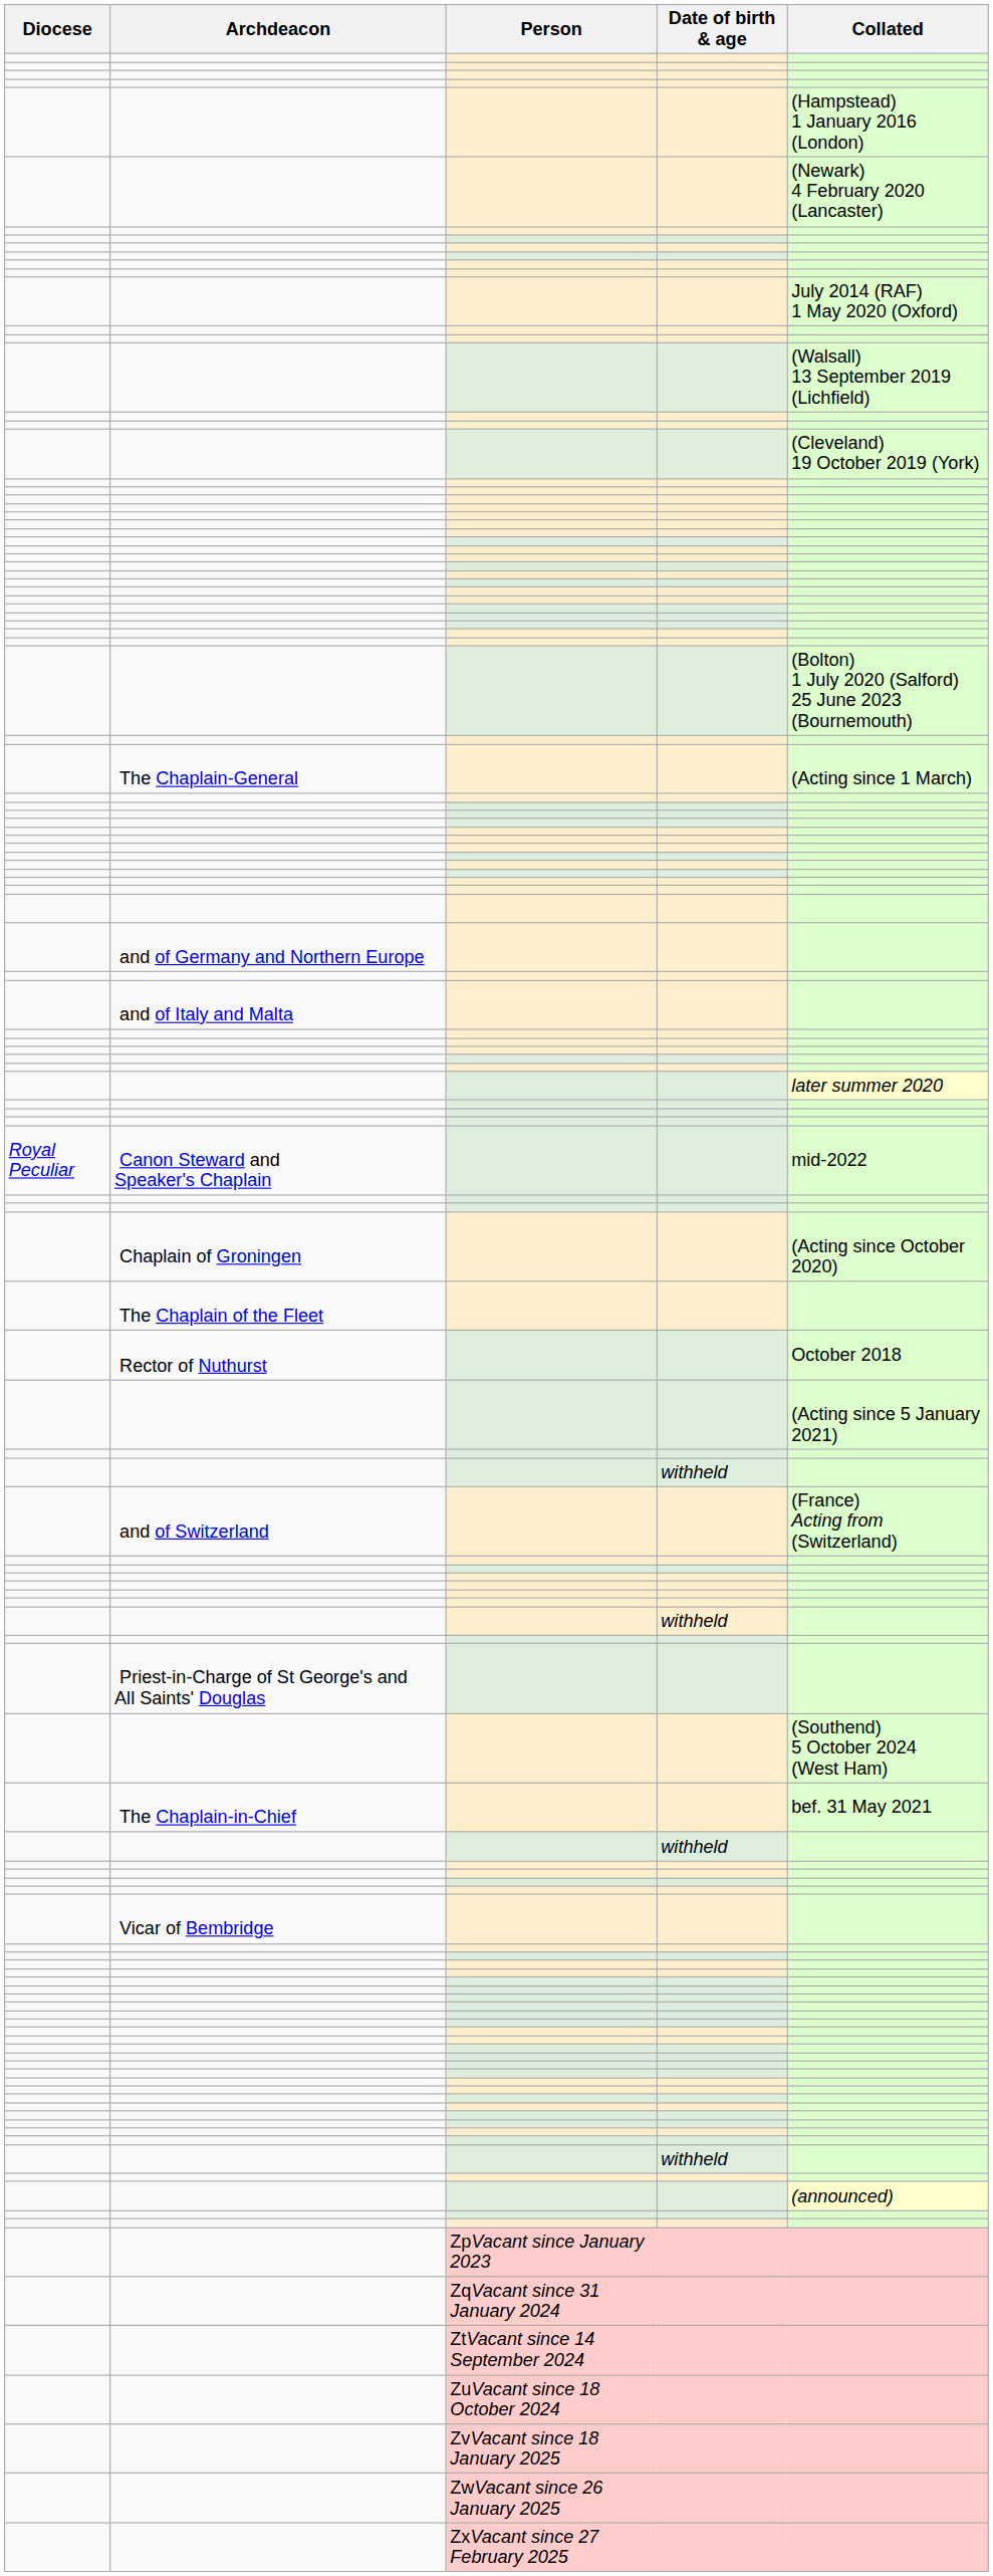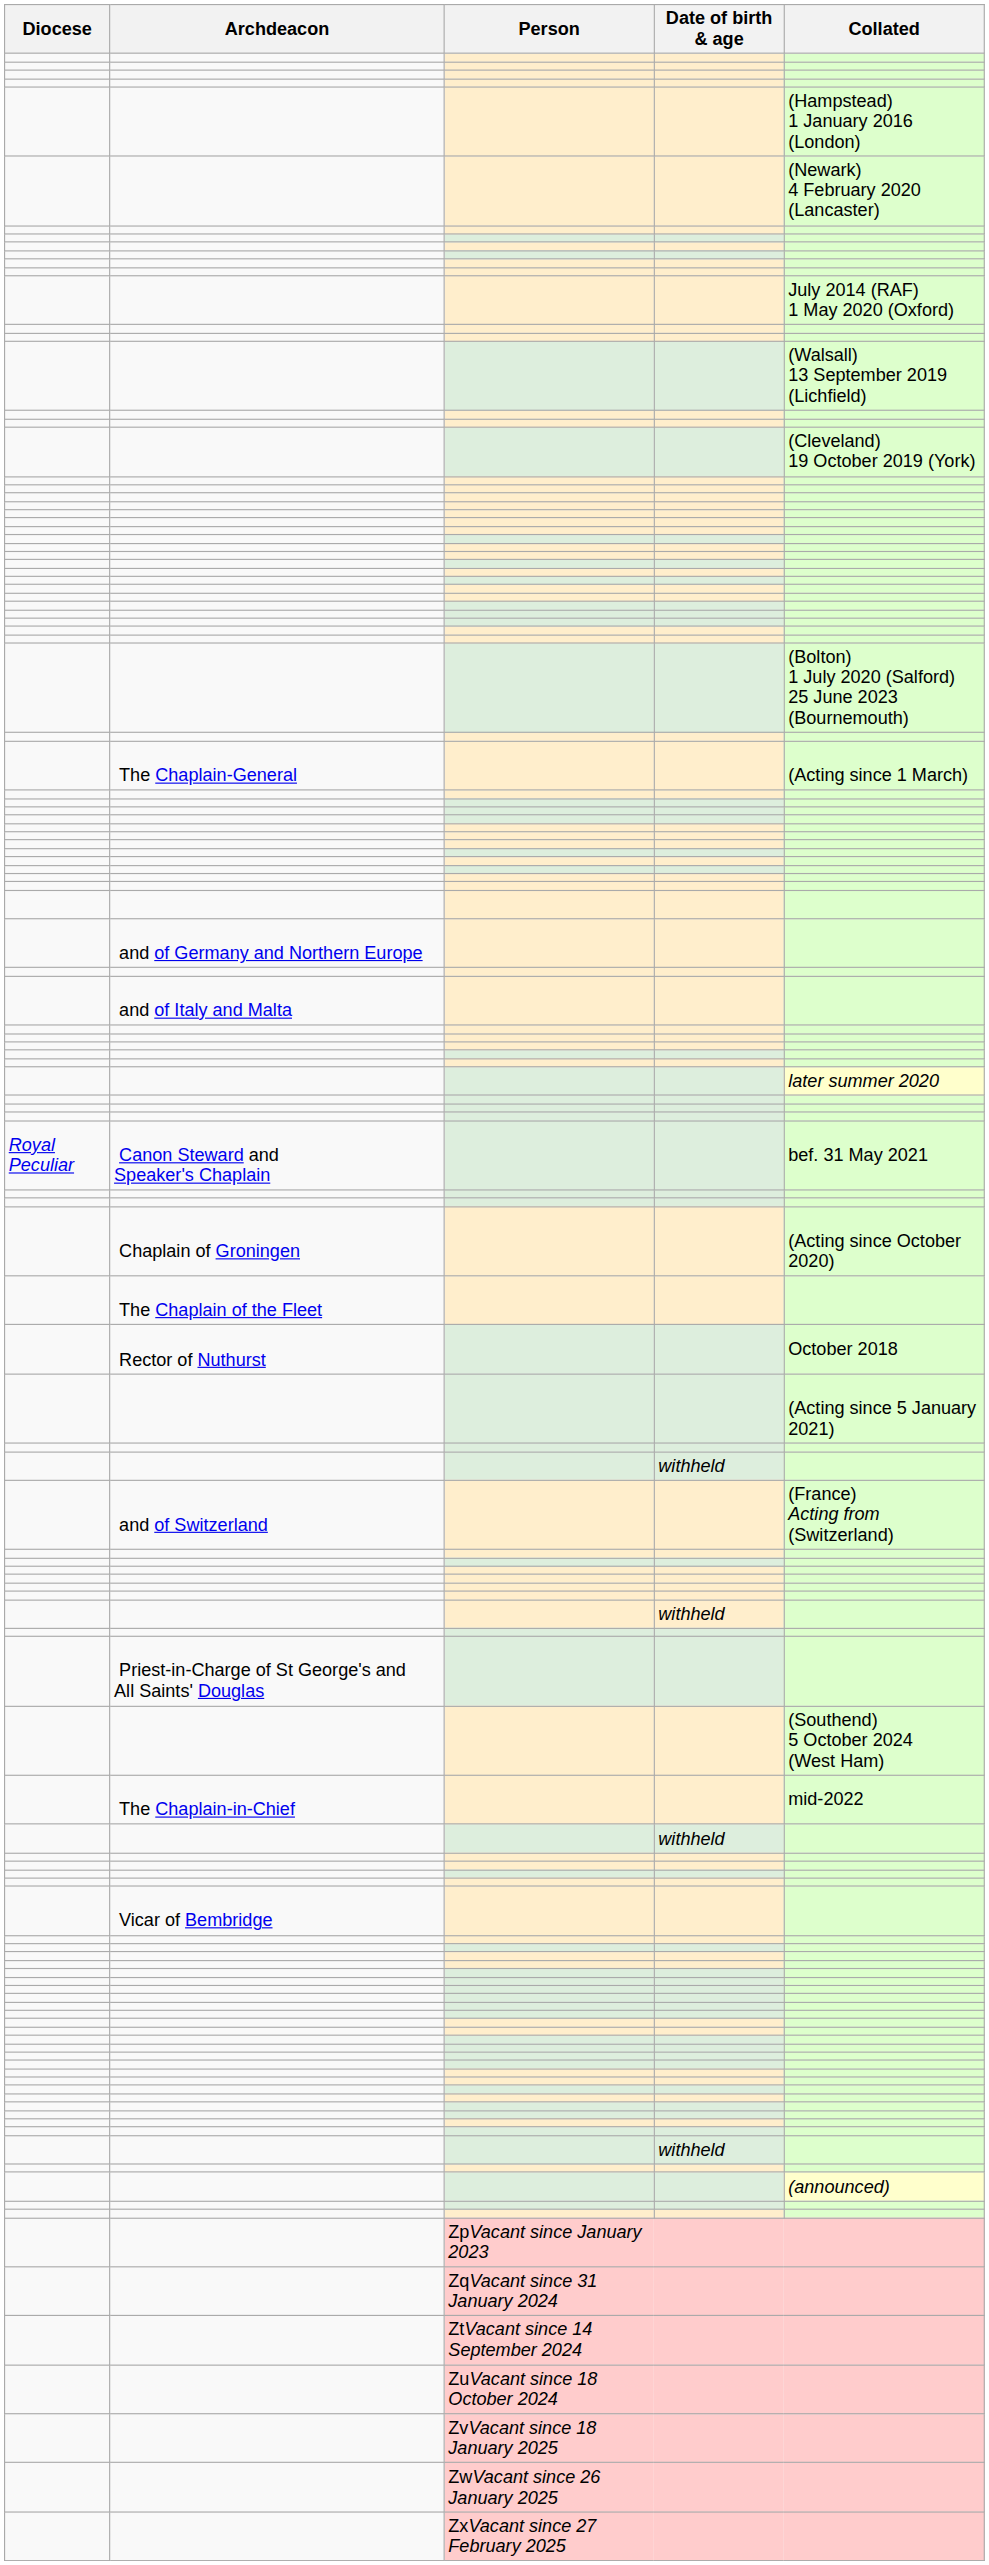Canon Steward and Speaker's Chaplain | Collated: mid-2022 -> bef. 31 May 2021
The Chaplain-in-Chief | Collated: bef. 31 May 2021 -> mid-2022
